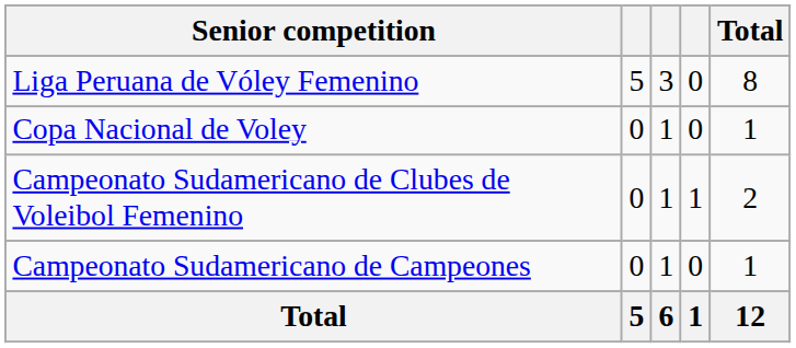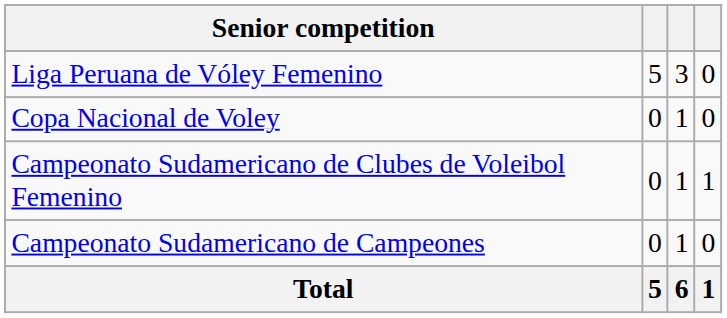- column: Total | 8 | 1 | 2 | 1 | 12
